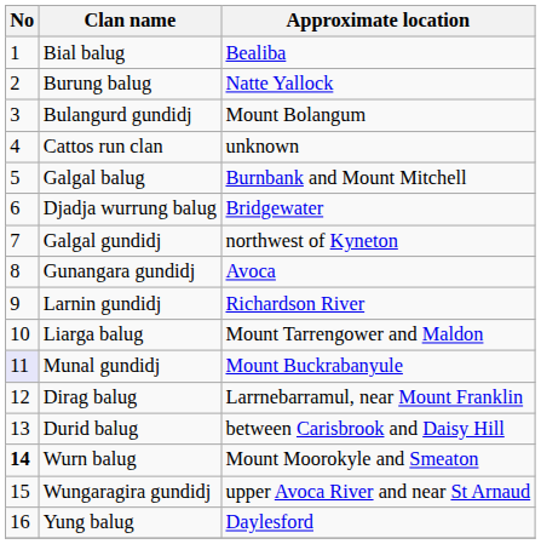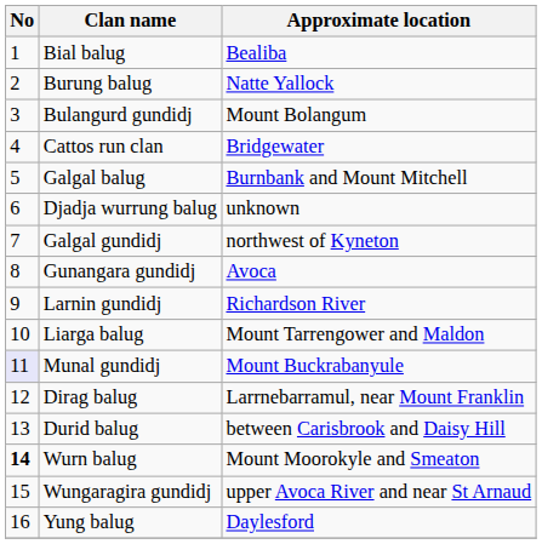Cattos run clan | Approximate location: unknown -> Bridgewater
Djadja wurrung balug | Approximate location: Bridgewater -> unknown
